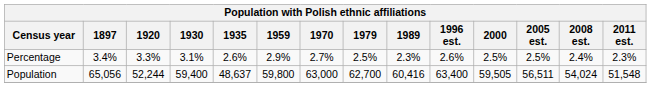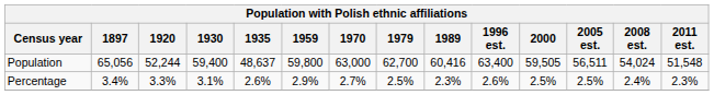rows swapped: Population <-> Percentage
